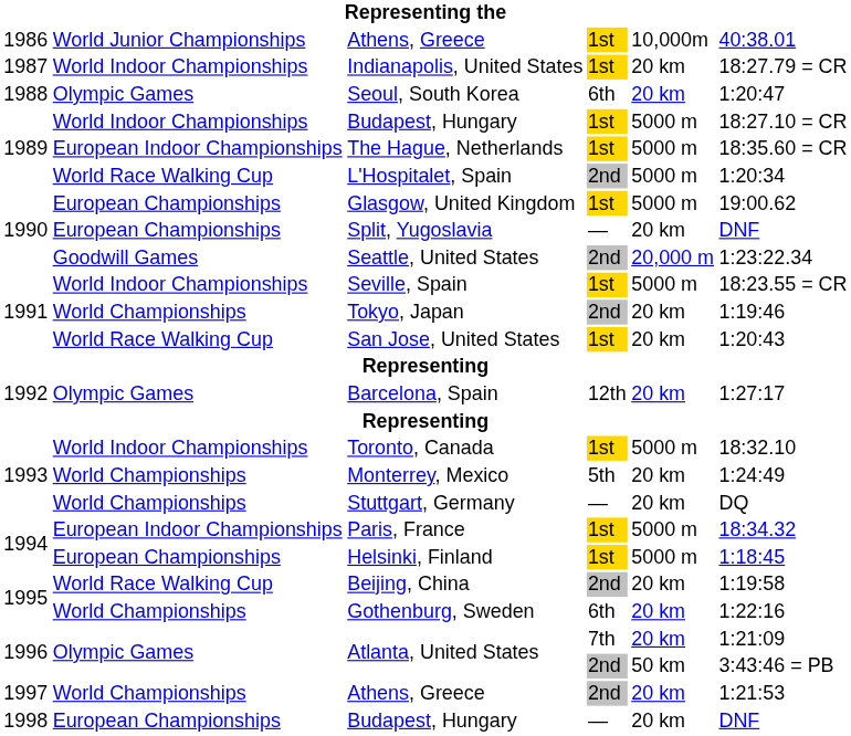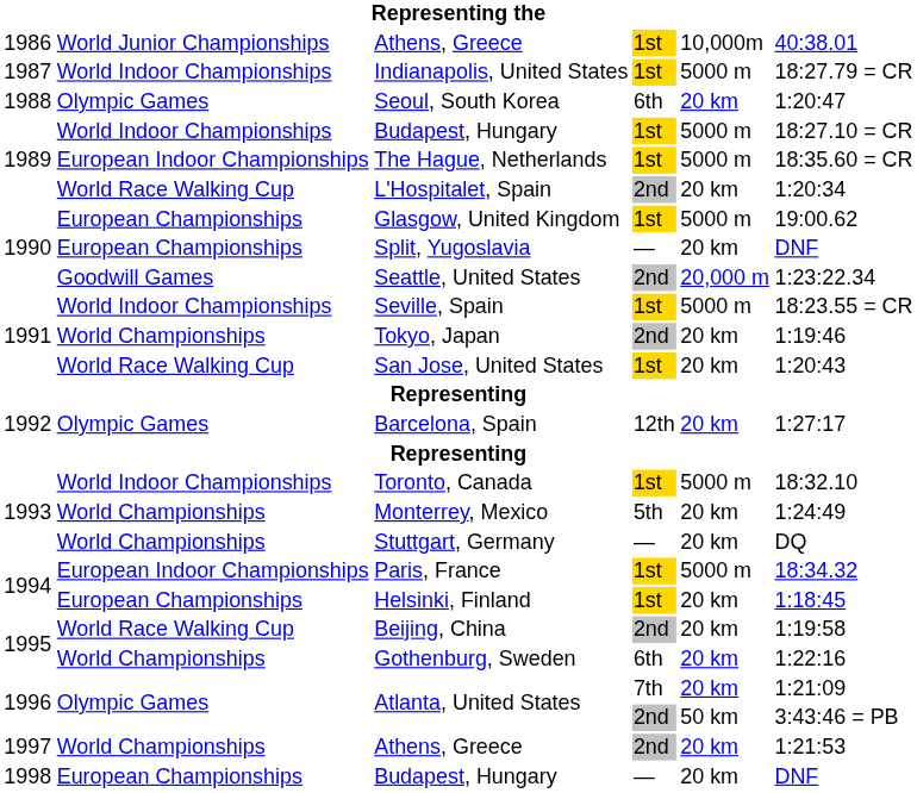Indianapolis, United States | column 5: 20 km -> 5000 m
L'Hospitalet, Spain | column 5: 5000 m -> 20 km
Helsinki, Finland | column 5: 5000 m -> 20 km
